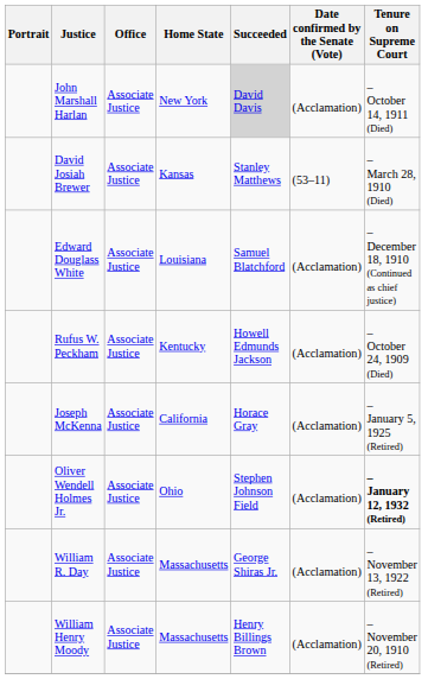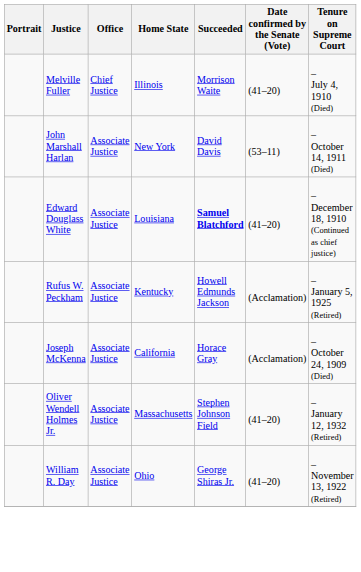+ row: Melville Fuller | Chief Justice | Illinois | Morrison Waite | (41–20) | – July 4, 1910 (Died)
John Marshall Harlan | Succeeded: lightgrey background -> no background
John Marshall Harlan | Date confirmed by the Senate (Vote): (Acclamation) -> (53–11)
- row: David Josiah Brewer | Associate Justice | Kansas | Stanley Matthews | (53–11) | – March 28, 1910 (Died)
Edward Douglass White | Succeeded: normal -> bold
Edward Douglass White | Date confirmed by the Senate (Vote): (Acclamation) -> (41–20)
Rufus W. Peckham | Tenure on Supreme Court: – October 24, 1909 (Died) -> – January 5, 1925 (Retired)
Joseph McKenna | Tenure on Supreme Court: – January 5, 1925 (Retired) -> – October 24, 1909 (Died)
Oliver Wendell Holmes Jr. | Home State: Ohio -> Massachusetts
Oliver Wendell Holmes Jr. | Date confirmed by the Senate (Vote): (Acclamation) -> (41–20)
Oliver Wendell Holmes Jr. | Tenure on Supreme Court: bold -> normal
William R. Day | Home State: Massachusetts -> Ohio
William R. Day | Date confirmed by the Senate (Vote): (Acclamation) -> (41–20)
- row: William Henry Moody | Associate Justice | Massachusetts | Henry Billings Brown | (Acclamation) | – November 20, 1910 (Retired)
